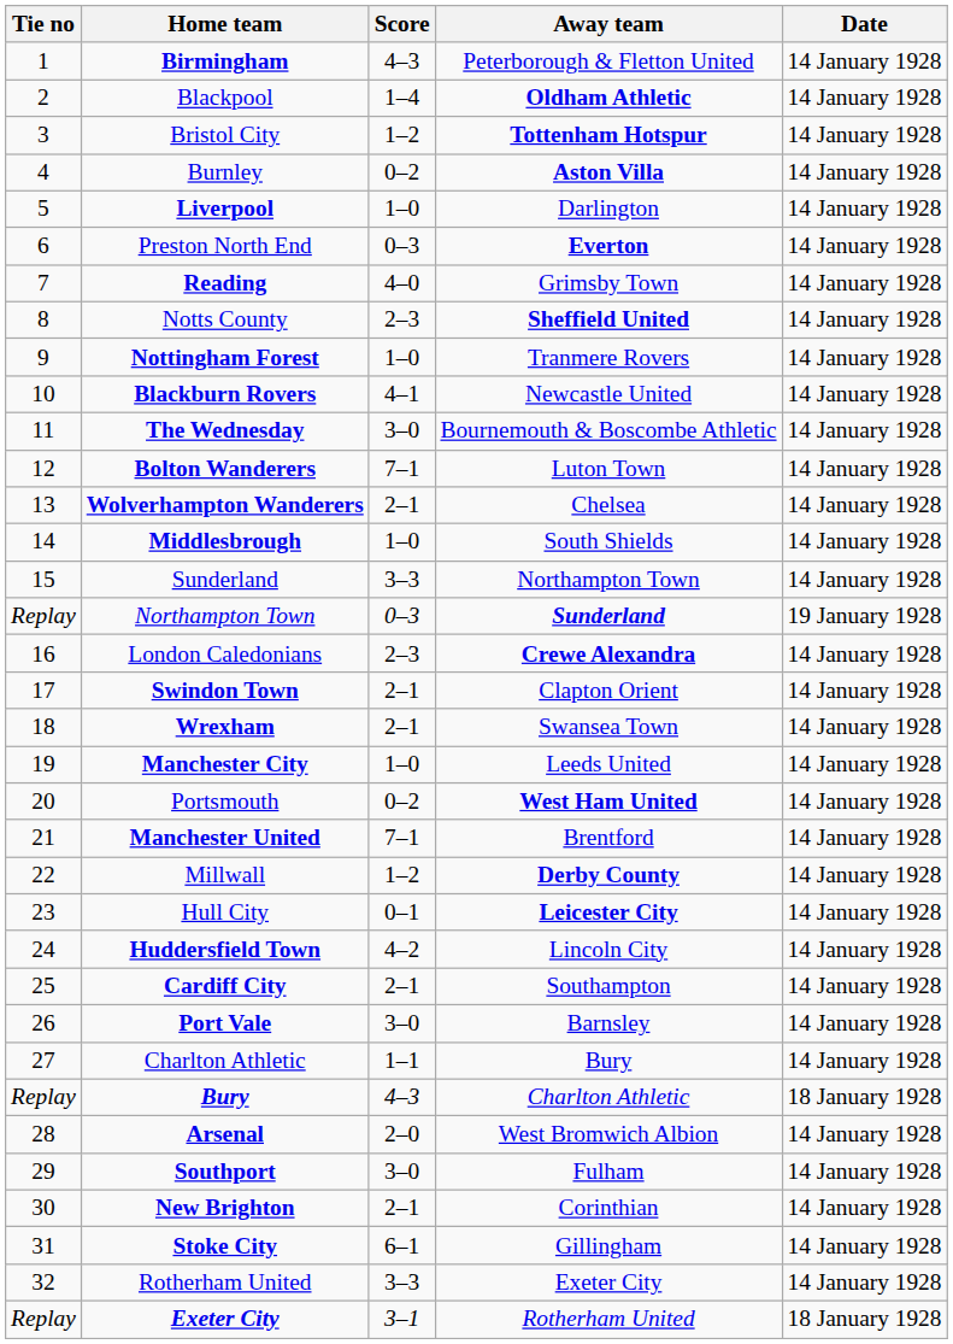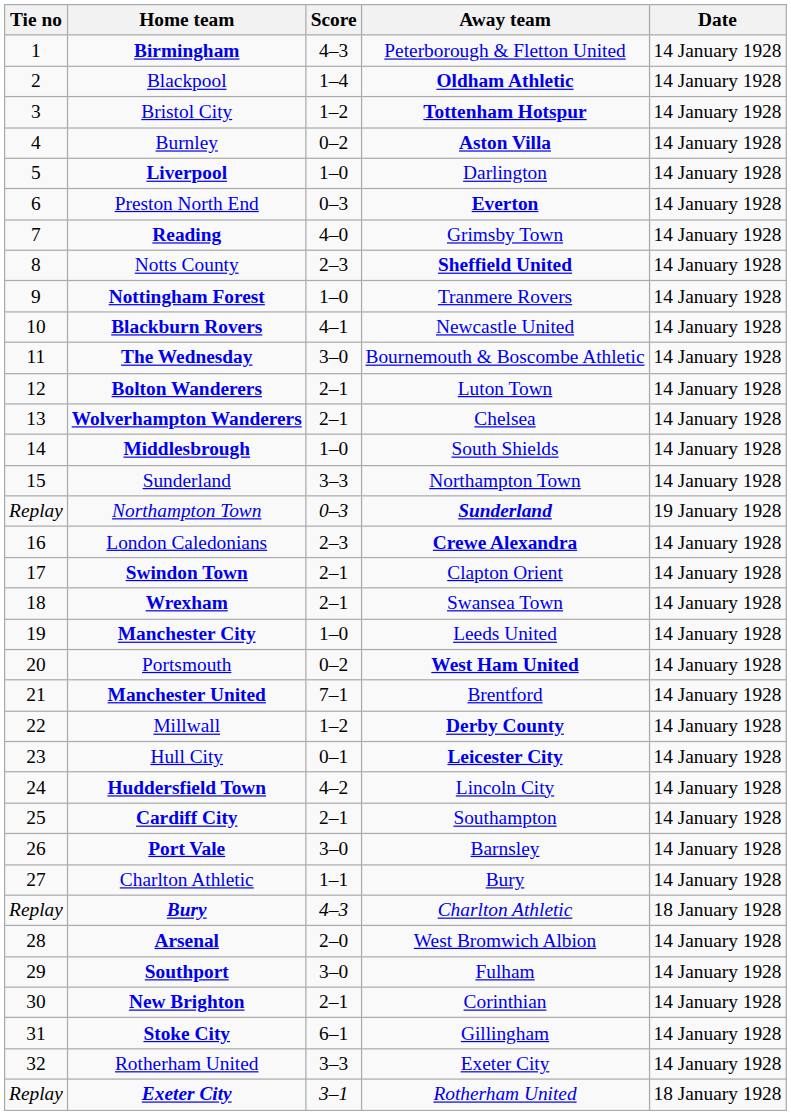Bolton Wanderers | Score: 7–1 -> 2–1
